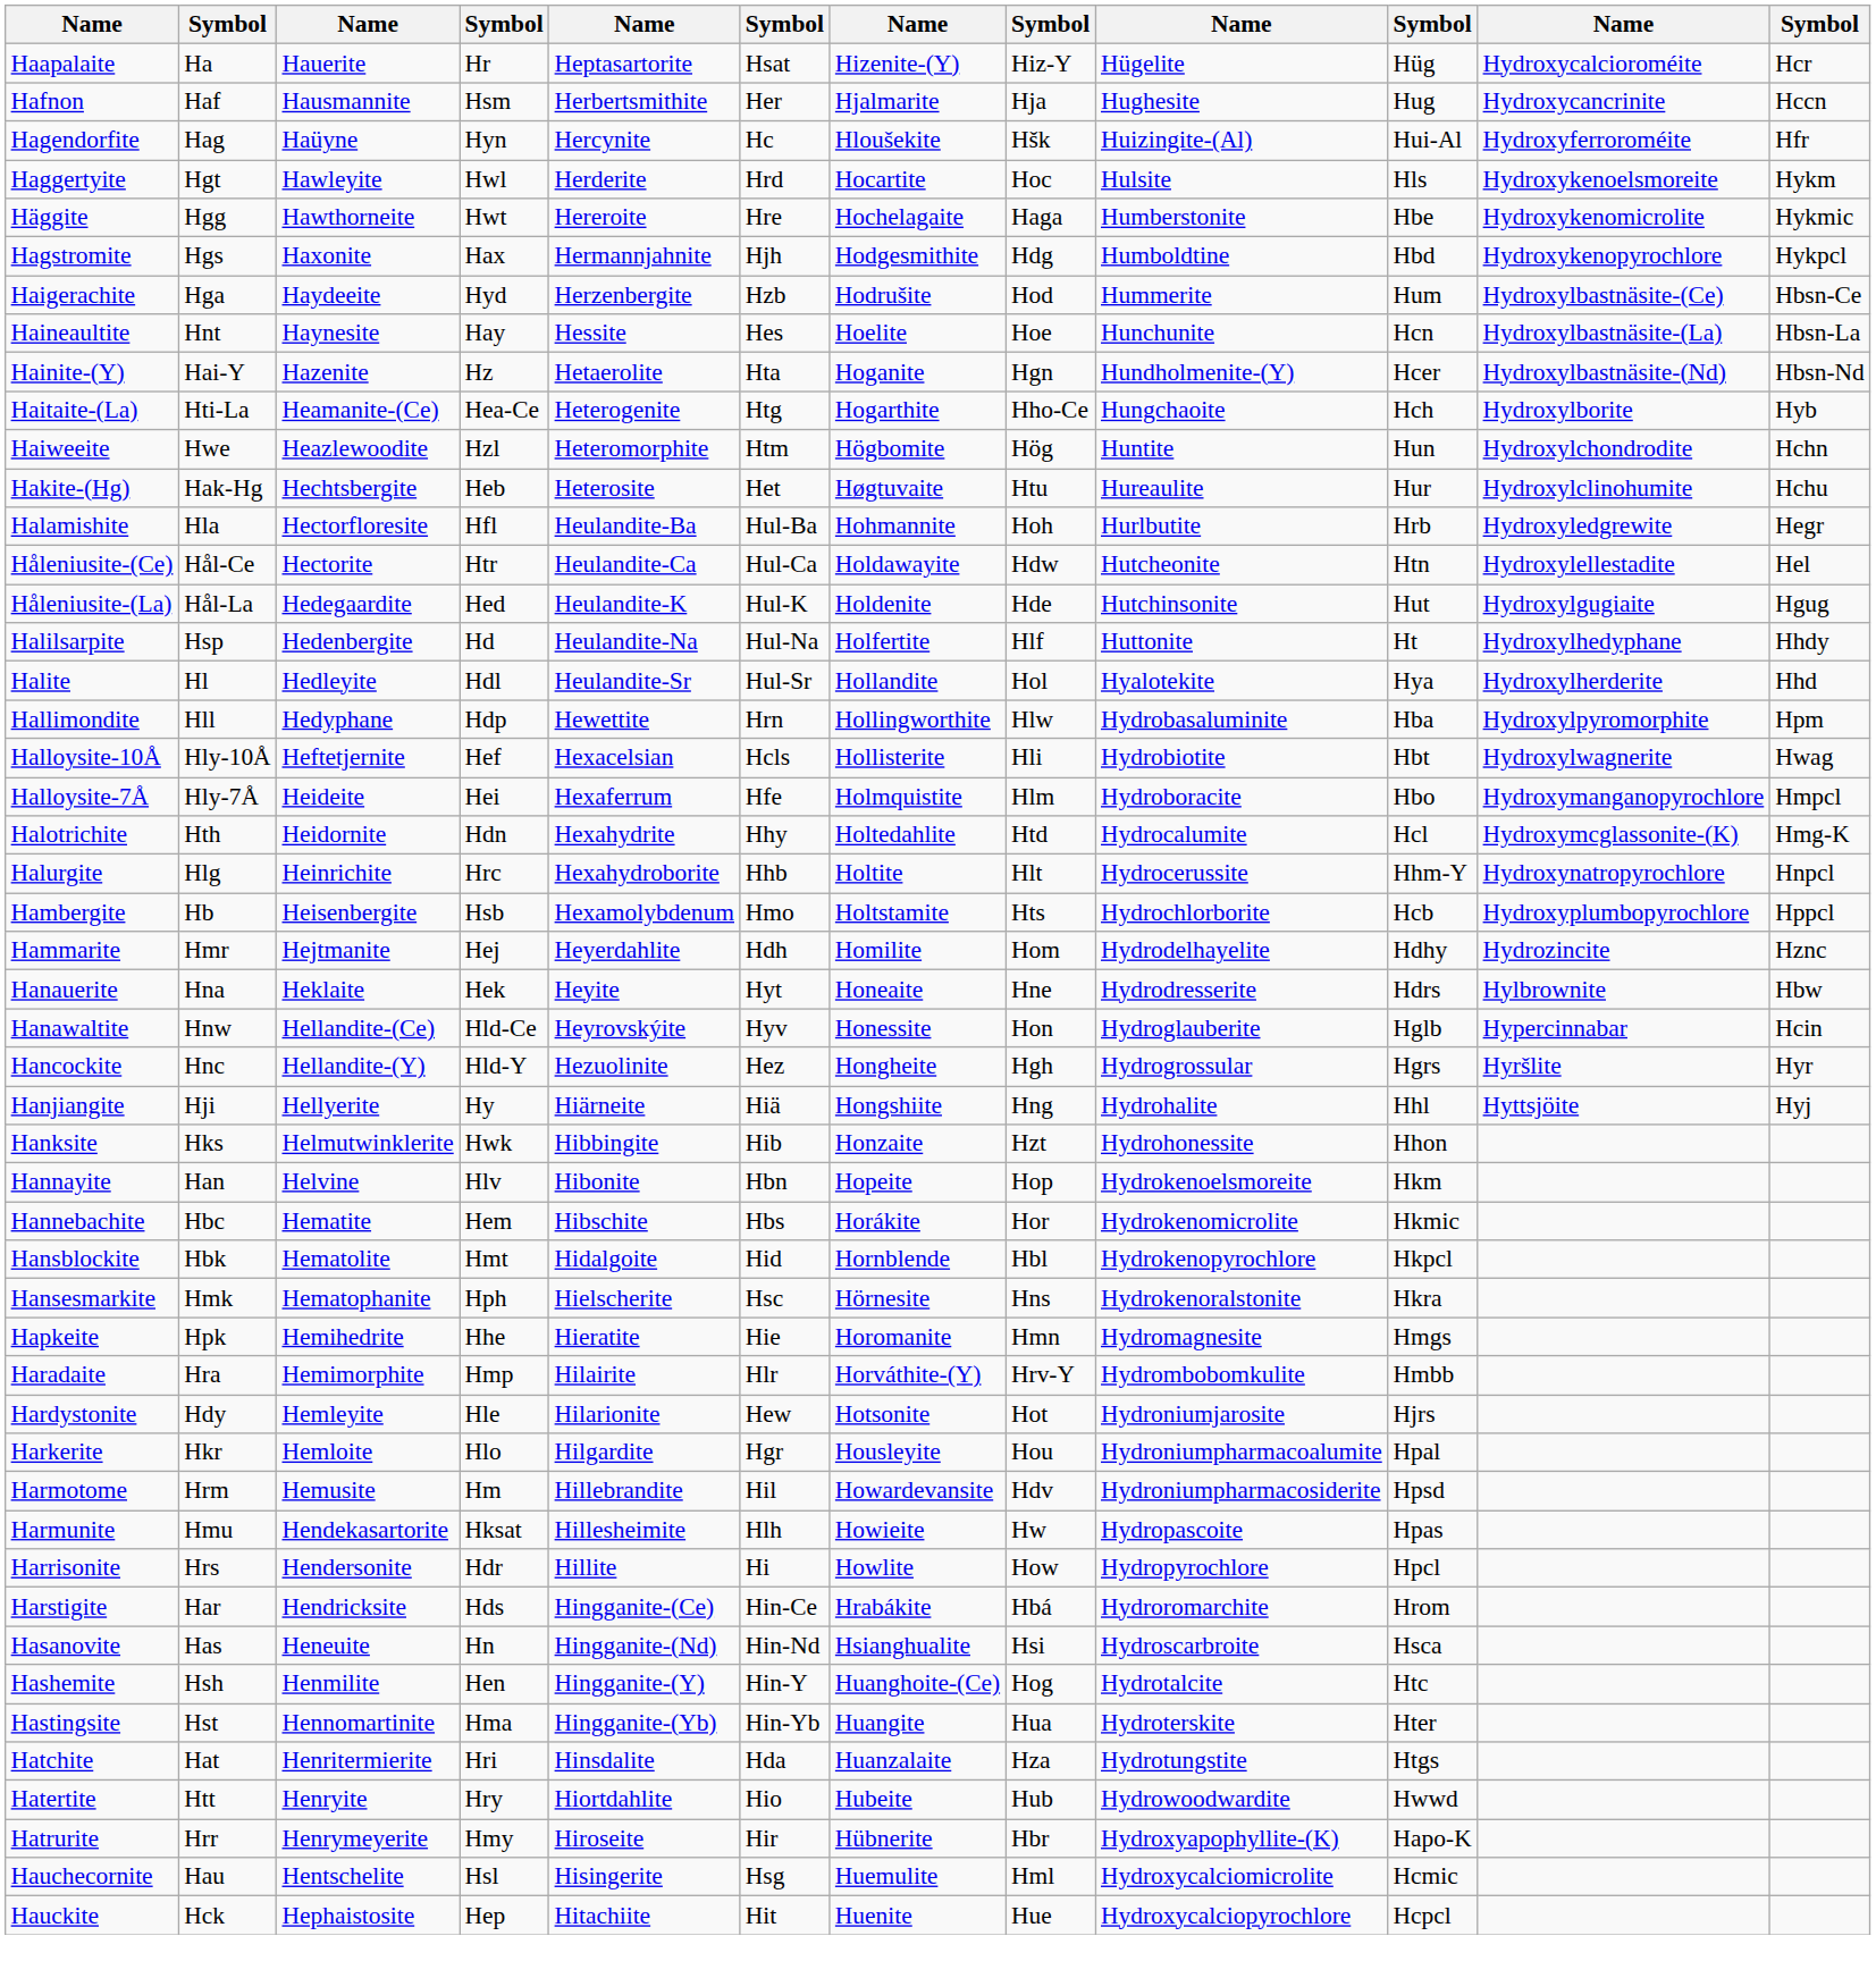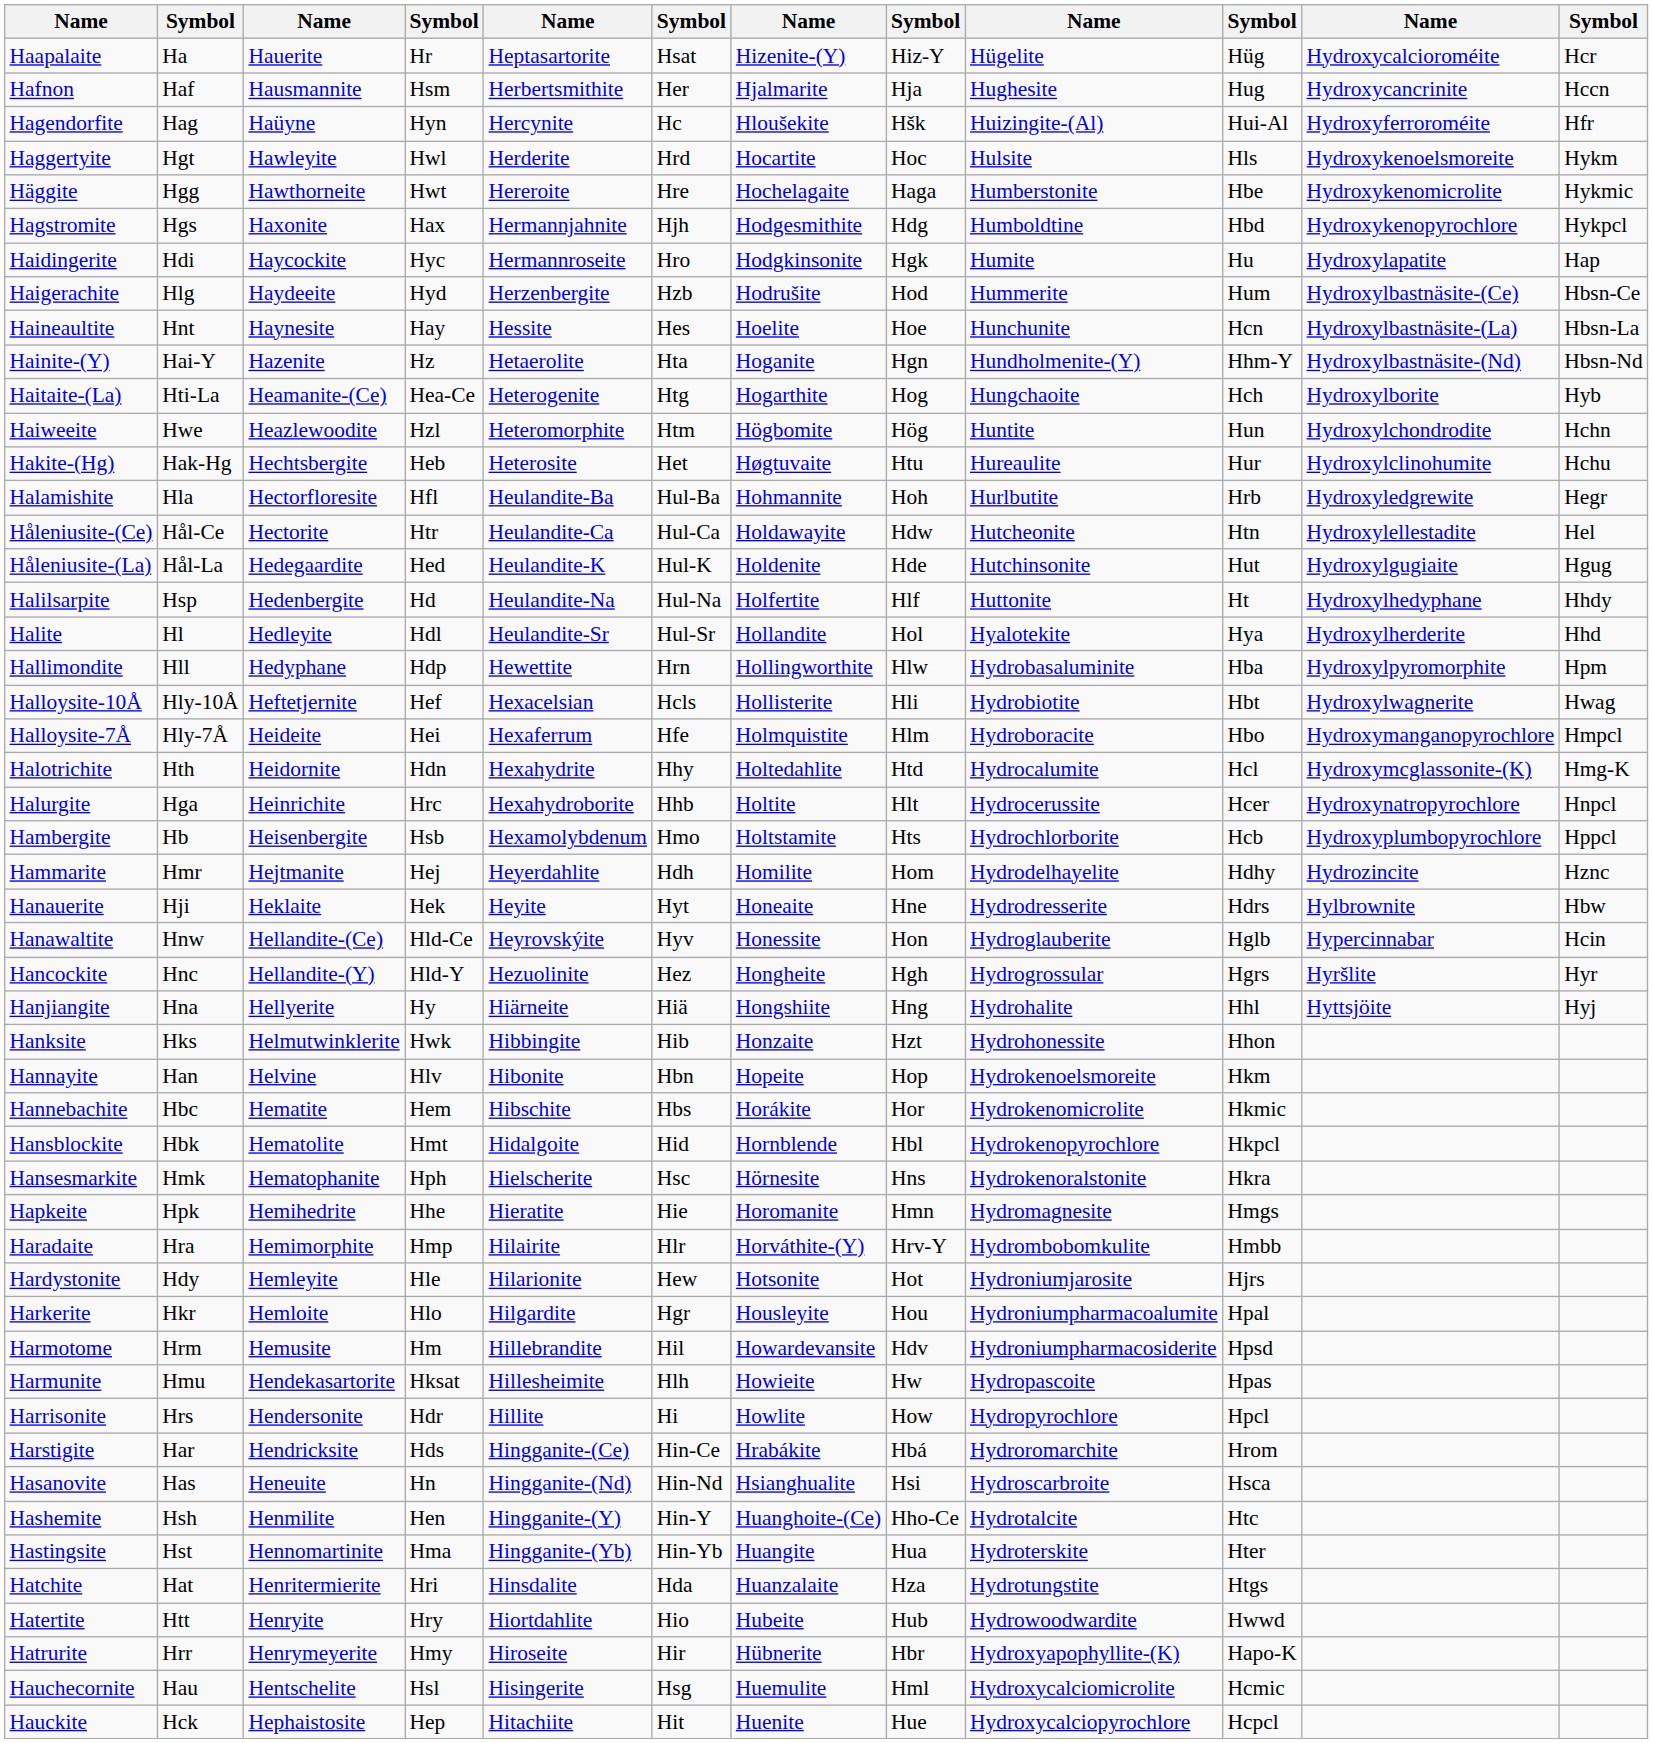+ row: Haidingerite | Hdi | Haycockite | Hyc | Hermannroseite | Hro | Hodgkinsonite | Hgk | Humite | Hu | Hydroxylapatite | Hap
Haigerachite | column 2: Hga -> Hlg
Hainite-(Y) | column 10: Hcer -> Hhm-Y
Haitaite-(La) | column 8: Hho-Ce -> Hog
Halurgite | column 2: Hlg -> Hga
Halurgite | column 10: Hhm-Y -> Hcer
Hanauerite | column 2: Hna -> Hji
Hanjiangite | column 2: Hji -> Hna
Hashemite | column 8: Hog -> Hho-Ce
